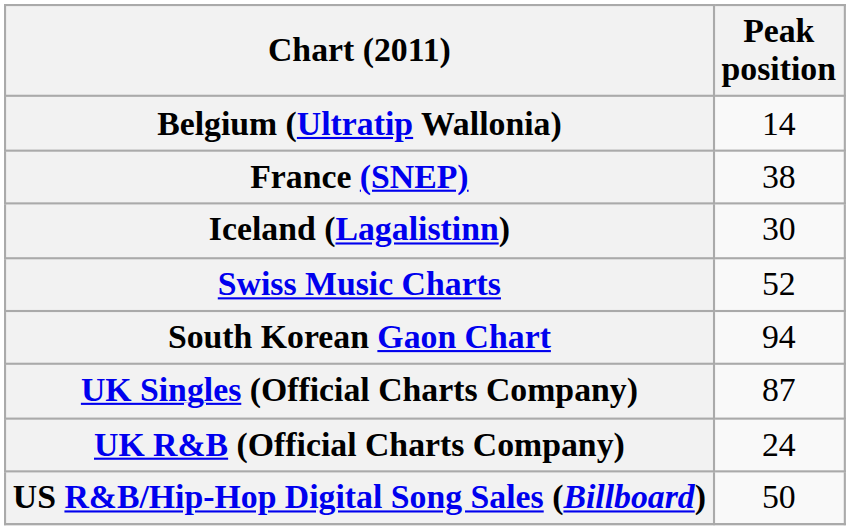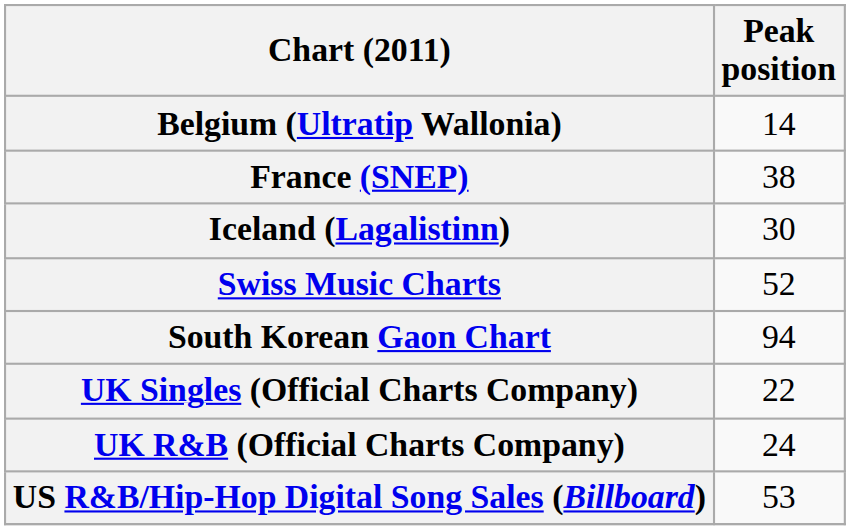UK Singles (Official Charts Company) | Peak position: 87 -> 22
US R&B/Hip-Hop Digital Song Sales (Billboard) | Peak position: 50 -> 53
